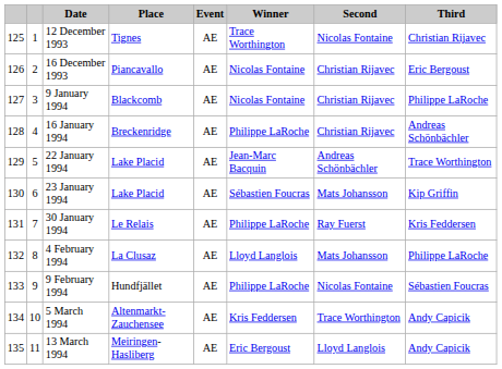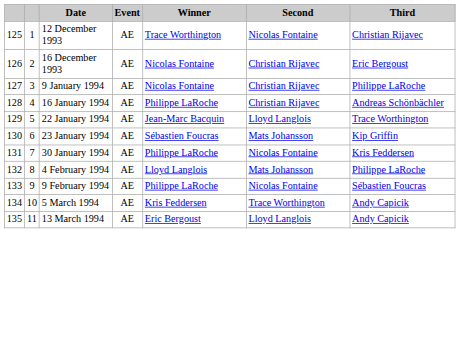- column: Place | Tignes | Piancavallo | Blackcomb | Breckenridge | Lake Placid | Lake Placid | Le Relais | La Clusaz | Hundfjället | Altenmarkt-Zauchensee | Meiringen-Hasliberg
22 January 1994 | Second: Andreas Schönbächler -> Lloyd Langlois
30 January 1994 | Second: Ray Fuerst -> Nicolas Fontaine
